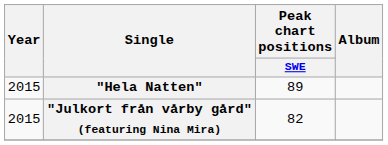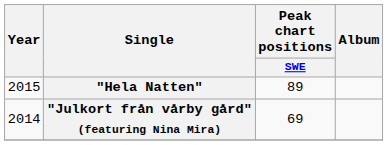"Julkort från vårby gård" (featuring Nina Mira) | Year: 2015 -> 2014
"Julkort från vårby gård" (featuring Nina Mira) | Peak chart positions / SWE: 82 -> 69
